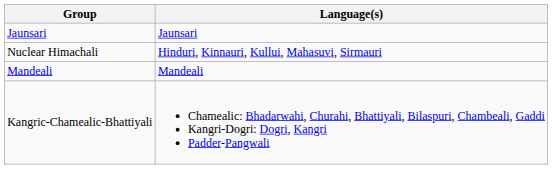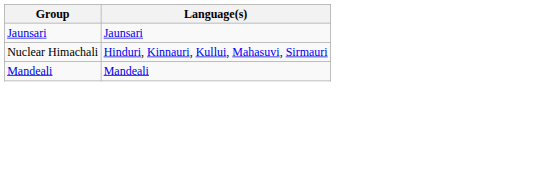- row: Kangric-Chamealic-Bhattiyali | Chamealic: Bhadarwahi, Churahi, Bhattiyali, Bilaspuri, Chambeali, Gaddi Kangri-Dogri: Dogri, Kangri Padder-Pangwali
